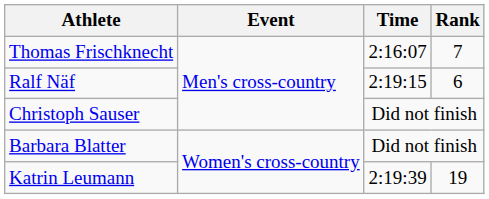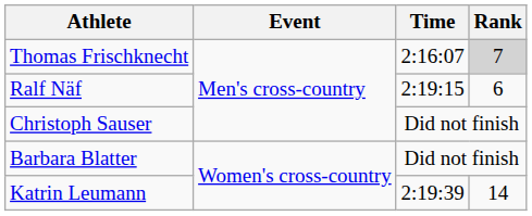Thomas Frischknecht | Rank: no background -> lightgrey background
Katrin Leumann | Rank: 19 -> 14
